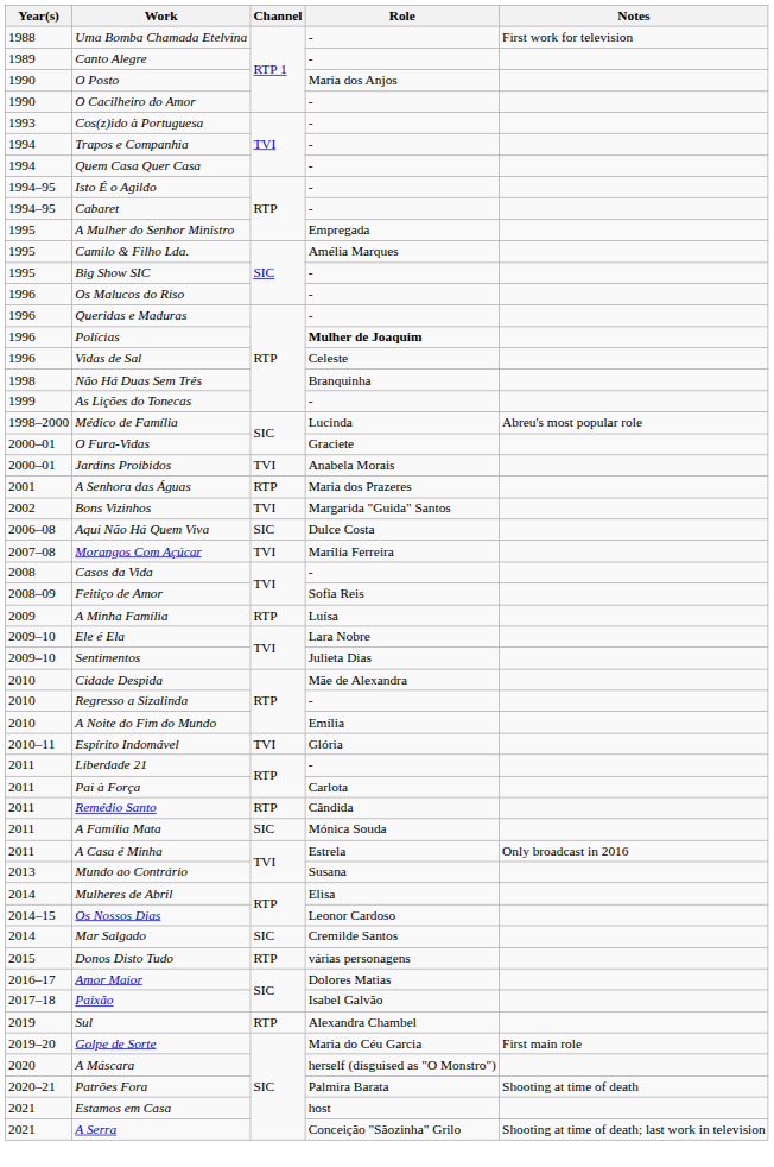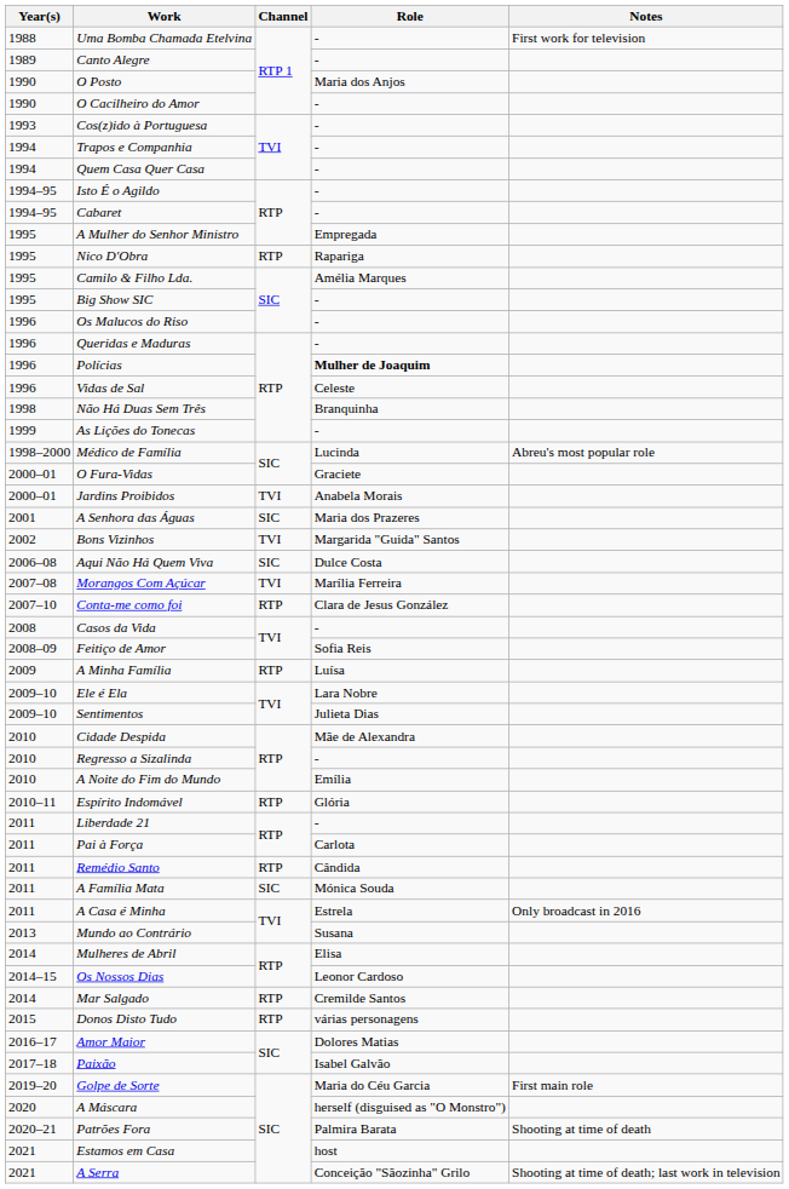+ row: 1995 | Nico D'Obra | RTP | Rapariga
A Senhora das Águas | Channel: RTP -> SIC
+ row: 2007–10 | Conta-me como foi | RTP | Clara de Jesus González
Espírito Indomável | Channel: TVI -> RTP
Mar Salgado | Channel: SIC -> RTP
- row: 2019 | Sul | RTP | Alexandra Chambel
